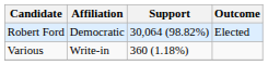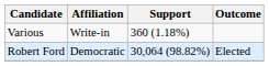rows swapped: Robert Ford <-> Various
